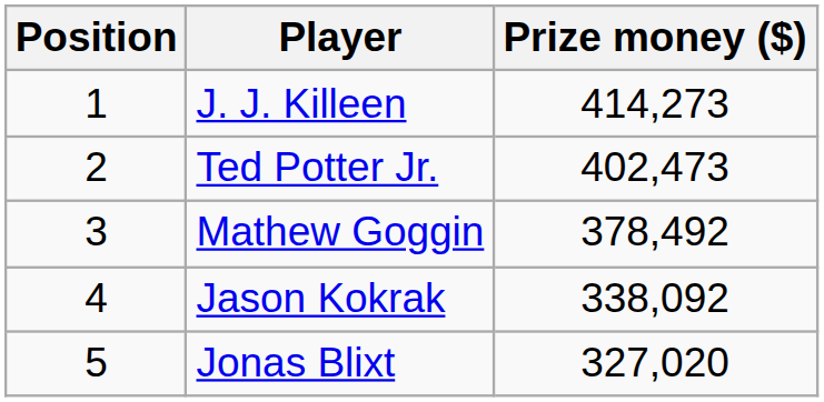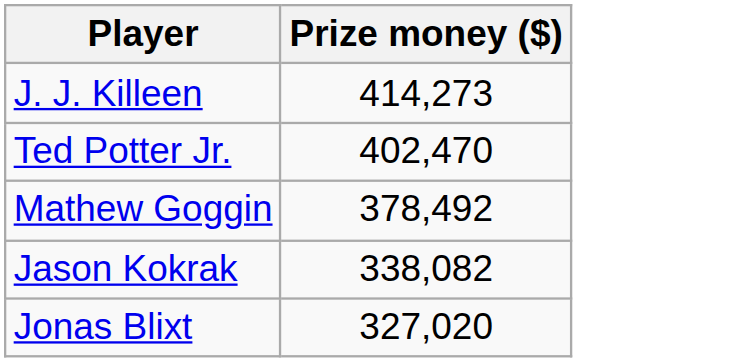- column: Position | 1 | 2 | 3 | 4 | 5
Ted Potter Jr. | Prize money ($): 402,473 -> 402,470
Jason Kokrak | Prize money ($): 338,092 -> 338,082
